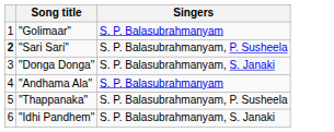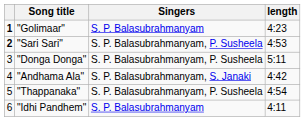+ column: length | 4:23 | 4:53 | 5:11 | 4:42 | 4:54 | 4:11
"Golimaar" | column 1: normal -> bold
"Donga Donga" | Singers: S. P. Balasubrahmanyam, S. Janaki -> S. P. Balasubrahmanyam, P. Susheela
"Andhama Ala" | Singers: S. P. Balasubrahmanyam -> S. P. Balasubrahmanyam, S. Janaki
"Idhi Pandhem" | Singers: S. P. Balasubrahmanyam, S. Janaki -> S. P. Balasubrahmanyam
